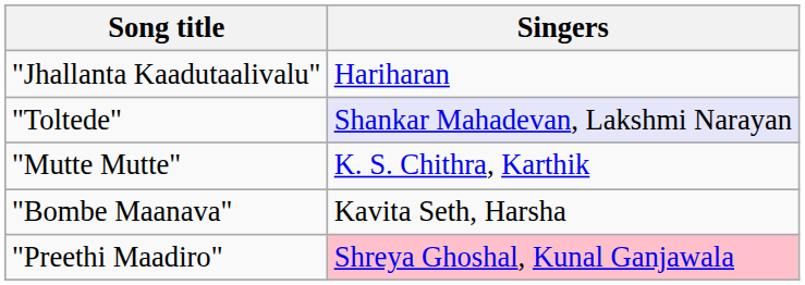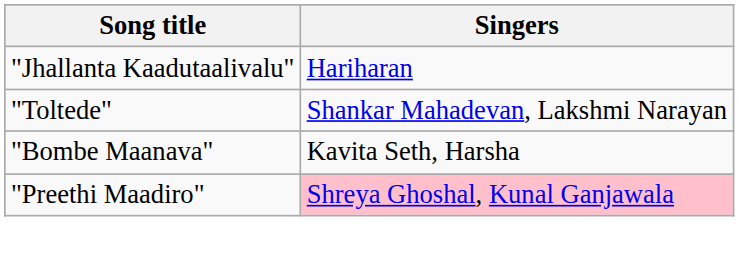"Toltede" | Singers: lavender background -> no background
- row: "Mutte Mutte" | K. S. Chithra, Karthik
